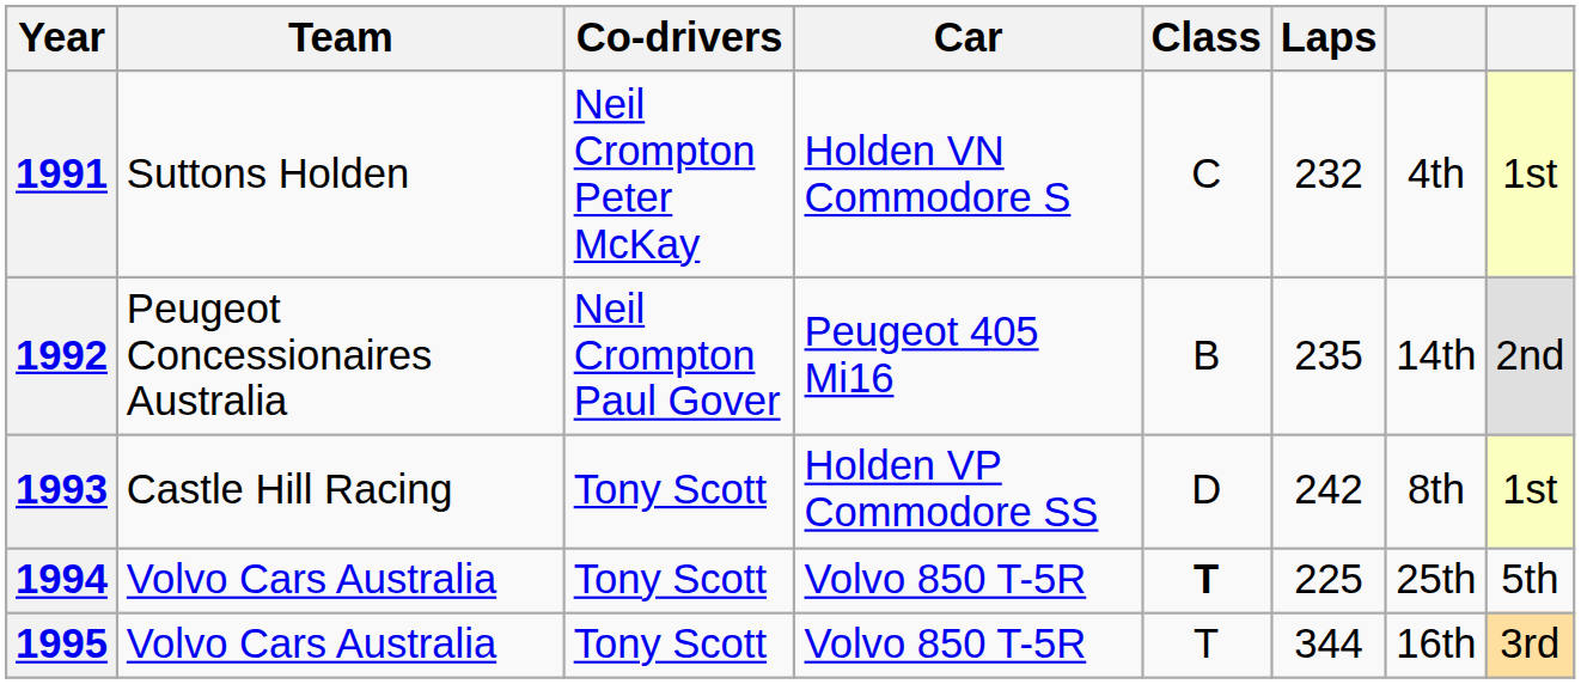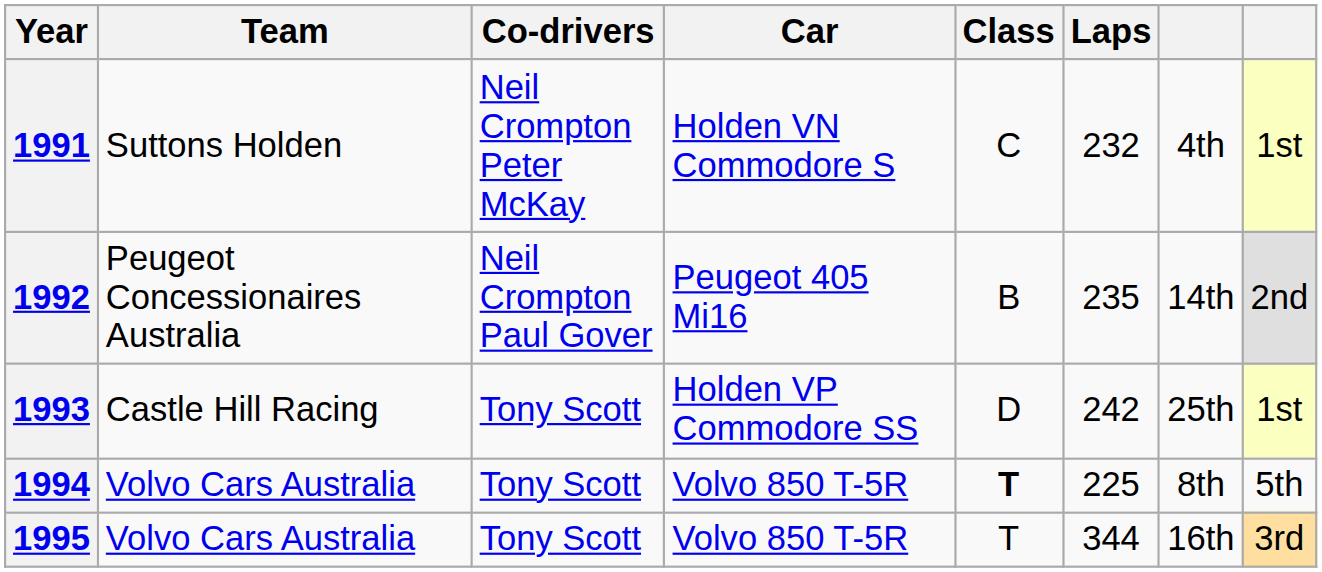1993 | column 7: 8th -> 25th
1994 | column 7: 25th -> 8th
